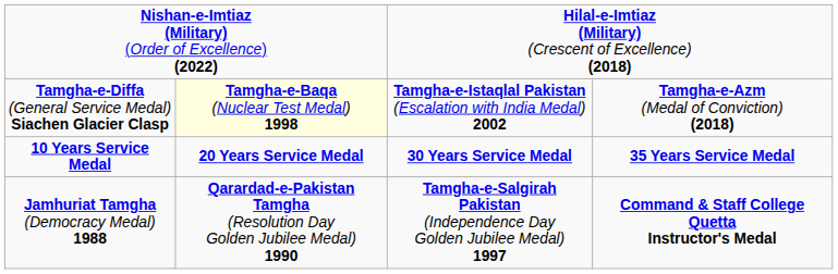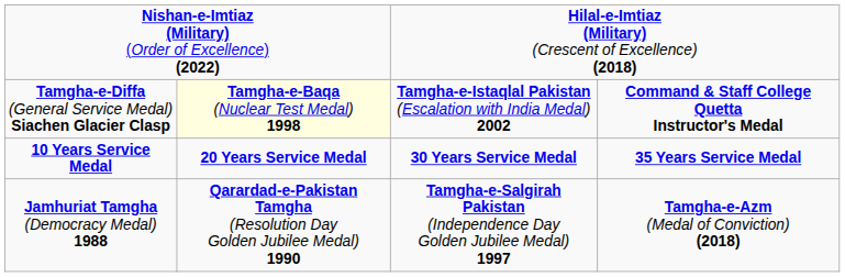Tamgha-e-Diffa (General Service Medal) Siachen Glacier Clasp | column 5: Tamgha-e-Azm (Medal of Conviction) (2018) -> Command & Staff College Quetta Instructor's Medal
Jamhuriat Tamgha (Democracy Medal) 1988 | column 5: Command & Staff College Quetta Instructor's Medal -> Tamgha-e-Azm (Medal of Conviction) (2018)
